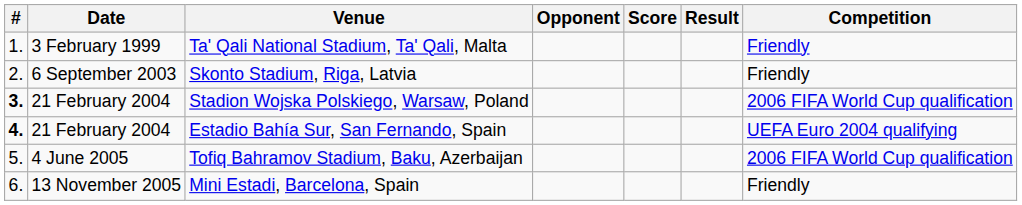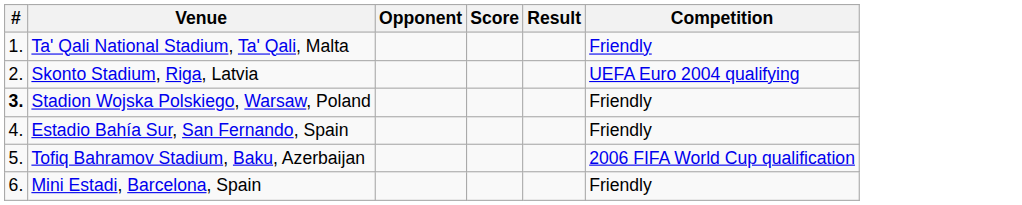- column: Date | 3 February 1999 | 6 September 2003 | 21 February 2004 | 21 February 2004 | 4 June 2005 | 13 November 2005
Skonto Stadium, Riga, Latvia | Competition: Friendly -> UEFA Euro 2004 qualifying
Stadion Wojska Polskiego, Warsaw, Poland | Competition: 2006 FIFA World Cup qualification -> Friendly
Estadio Bahía Sur, San Fernando, Spain | #: bold -> normal
Estadio Bahía Sur, San Fernando, Spain | Competition: UEFA Euro 2004 qualifying -> Friendly
